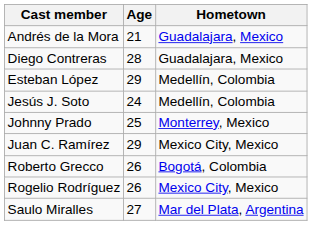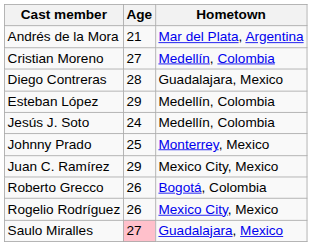Andrés de la Mora | Hometown: Guadalajara, Mexico -> Mar del Plata, Argentina
+ row: Cristian Moreno | 27 | Medellín, Colombia
Saulo Miralles | Age: no background -> pink background
Saulo Miralles | Hometown: Mar del Plata, Argentina -> Guadalajara, Mexico
